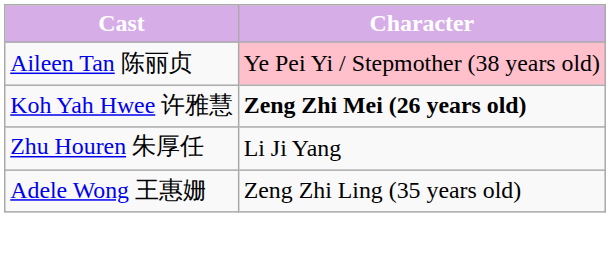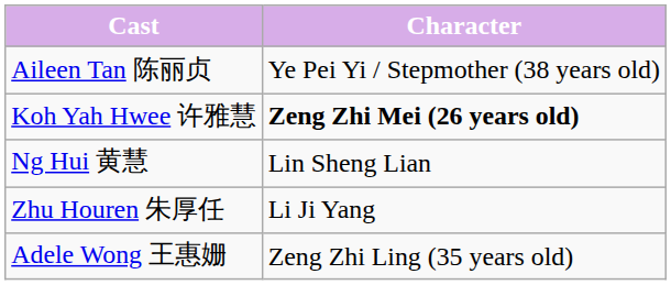Aileen Tan 陈丽贞 | Character: pink background -> no background
+ row: Ng Hui 黄慧 | Lin Sheng Lian
